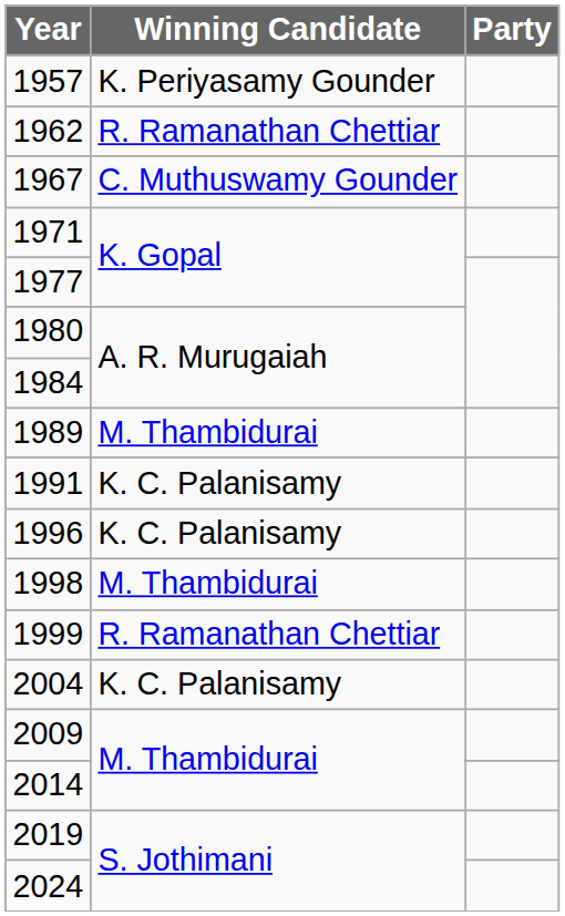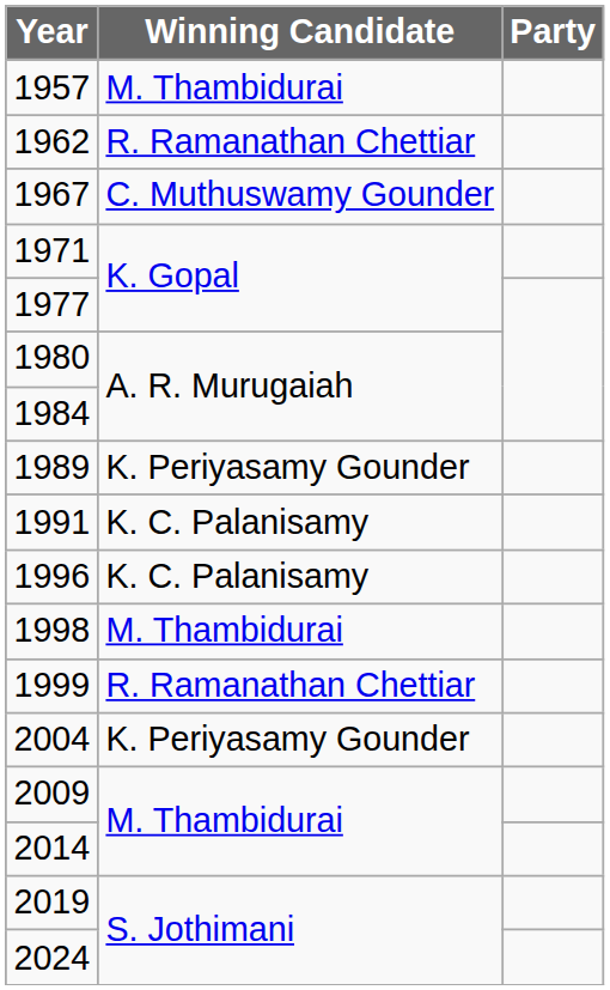1957 | Winning Candidate: K. Periyasamy Gounder -> M. Thambidurai
1989 | Winning Candidate: M. Thambidurai -> K. Periyasamy Gounder
2004 | Winning Candidate: K. C. Palanisamy -> K. Periyasamy Gounder
